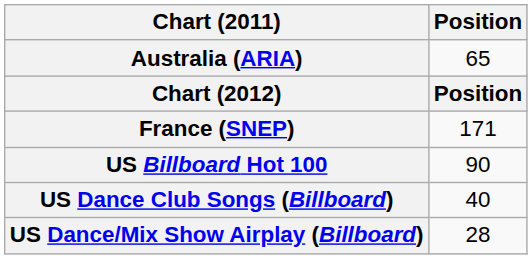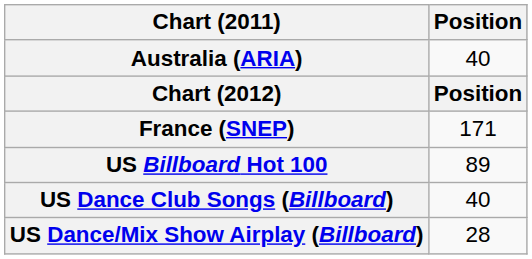Australia (ARIA) | Position: 65 -> 40
US Billboard Hot 100 | Position: 90 -> 89
